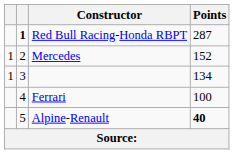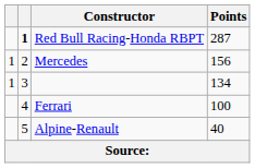Mercedes | Points: 152 -> 156
Alpine-Renault | Points: bold -> normal
